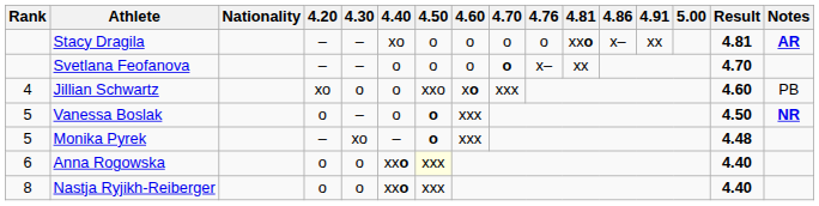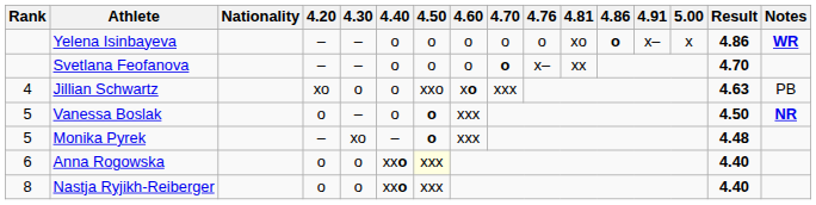+ row: Yelena Isinbayeva | – | – | o | o | o | o | o | xo | o | x– | x | 4.86 | WR
- row: Stacy Dragila | – | – | xo | o | o | o | o | xxo | x– | xx | 4.81 | AR
Jillian Schwartz | Result: 4.60 -> 4.63
